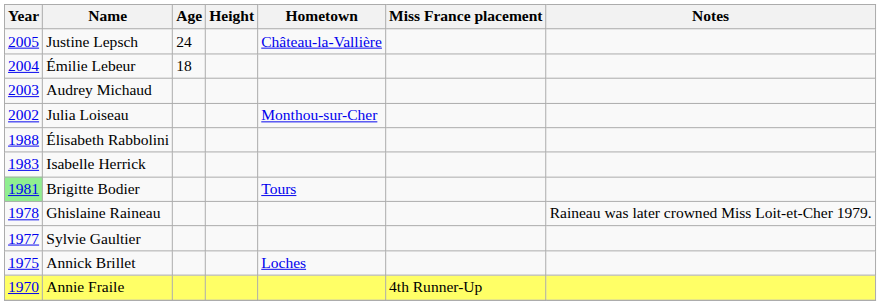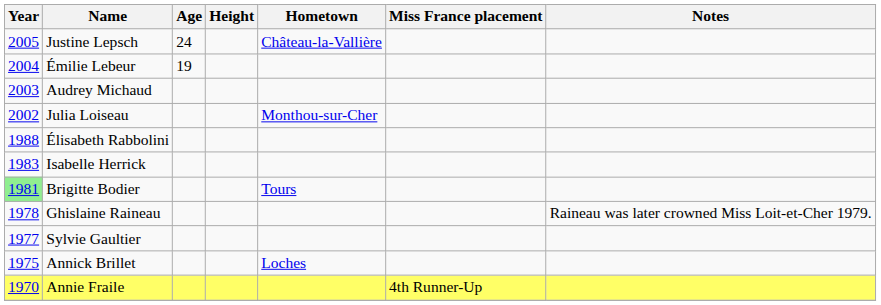Émilie Lebeur | Age: 18 -> 19
